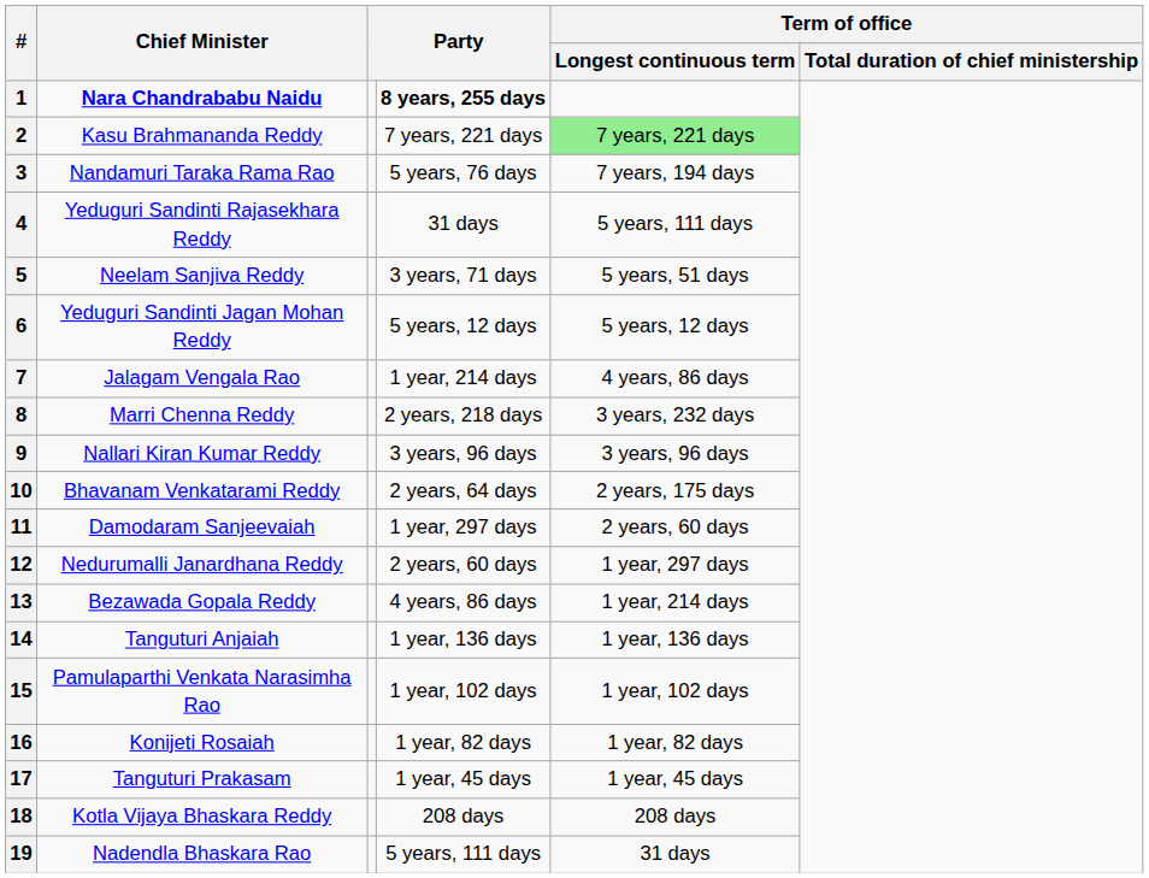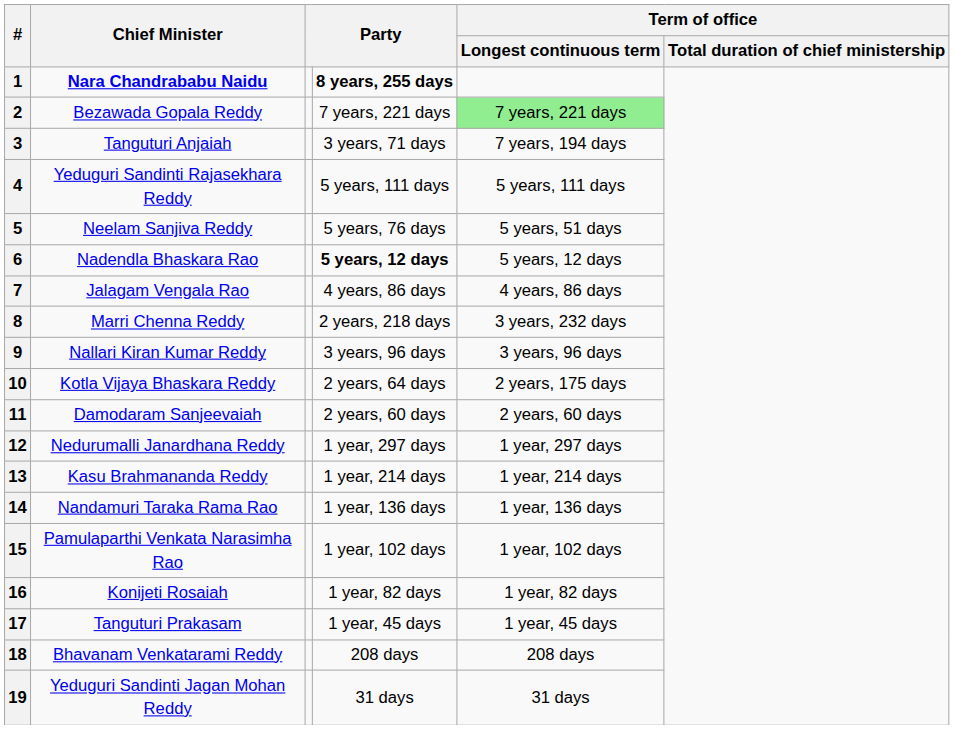2 | Chief Minister: Kasu Brahmananda Reddy -> Bezawada Gopala Reddy
3 | Chief Minister: Nandamuri Taraka Rama Rao -> Tanguturi Anjaiah
3 | column 4: 5 years, 76 days -> 3 years, 71 days
4 | column 4: 31 days -> 5 years, 111 days
5 | column 4: 3 years, 71 days -> 5 years, 76 days
6 | Chief Minister: Yeduguri Sandinti Jagan Mohan Reddy -> Nadendla Bhaskara Rao
6 | column 4: normal -> bold
7 | column 4: 1 year, 214 days -> 4 years, 86 days
10 | Chief Minister: Bhavanam Venkatarami Reddy -> Kotla Vijaya Bhaskara Reddy
11 | column 4: 1 year, 297 days -> 2 years, 60 days
12 | column 4: 2 years, 60 days -> 1 year, 297 days
13 | Chief Minister: Bezawada Gopala Reddy -> Kasu Brahmananda Reddy
13 | column 4: 4 years, 86 days -> 1 year, 214 days
14 | Chief Minister: Tanguturi Anjaiah -> Nandamuri Taraka Rama Rao
18 | Chief Minister: Kotla Vijaya Bhaskara Reddy -> Bhavanam Venkatarami Reddy
19 | Chief Minister: Nadendla Bhaskara Rao -> Yeduguri Sandinti Jagan Mohan Reddy
19 | column 4: 5 years, 111 days -> 31 days
